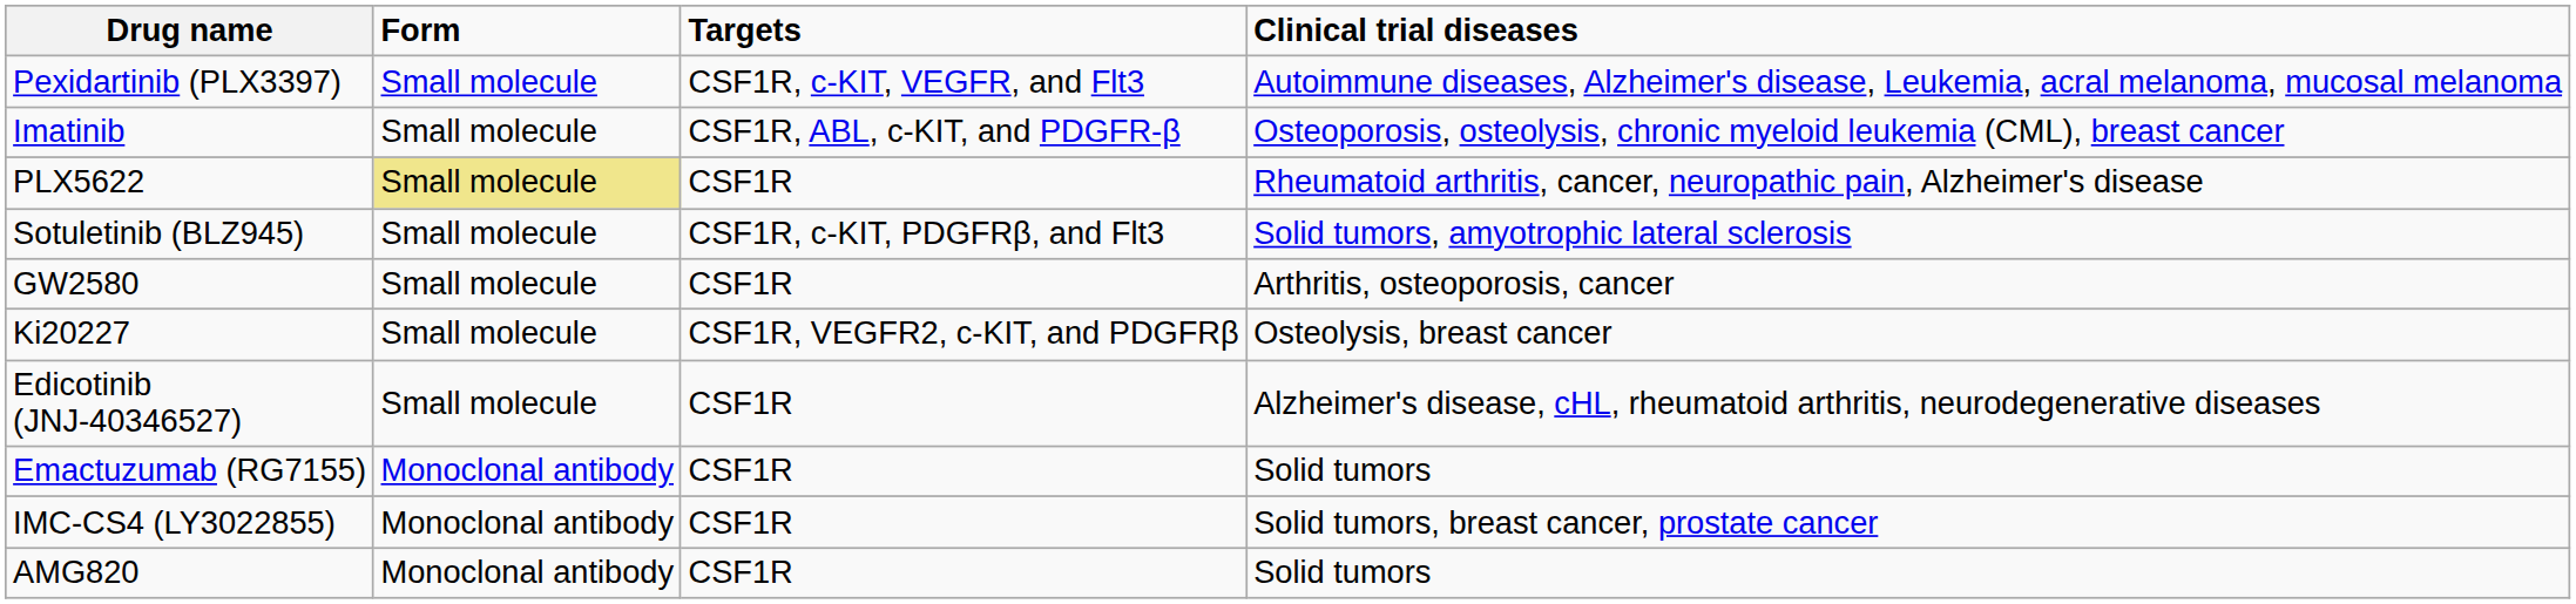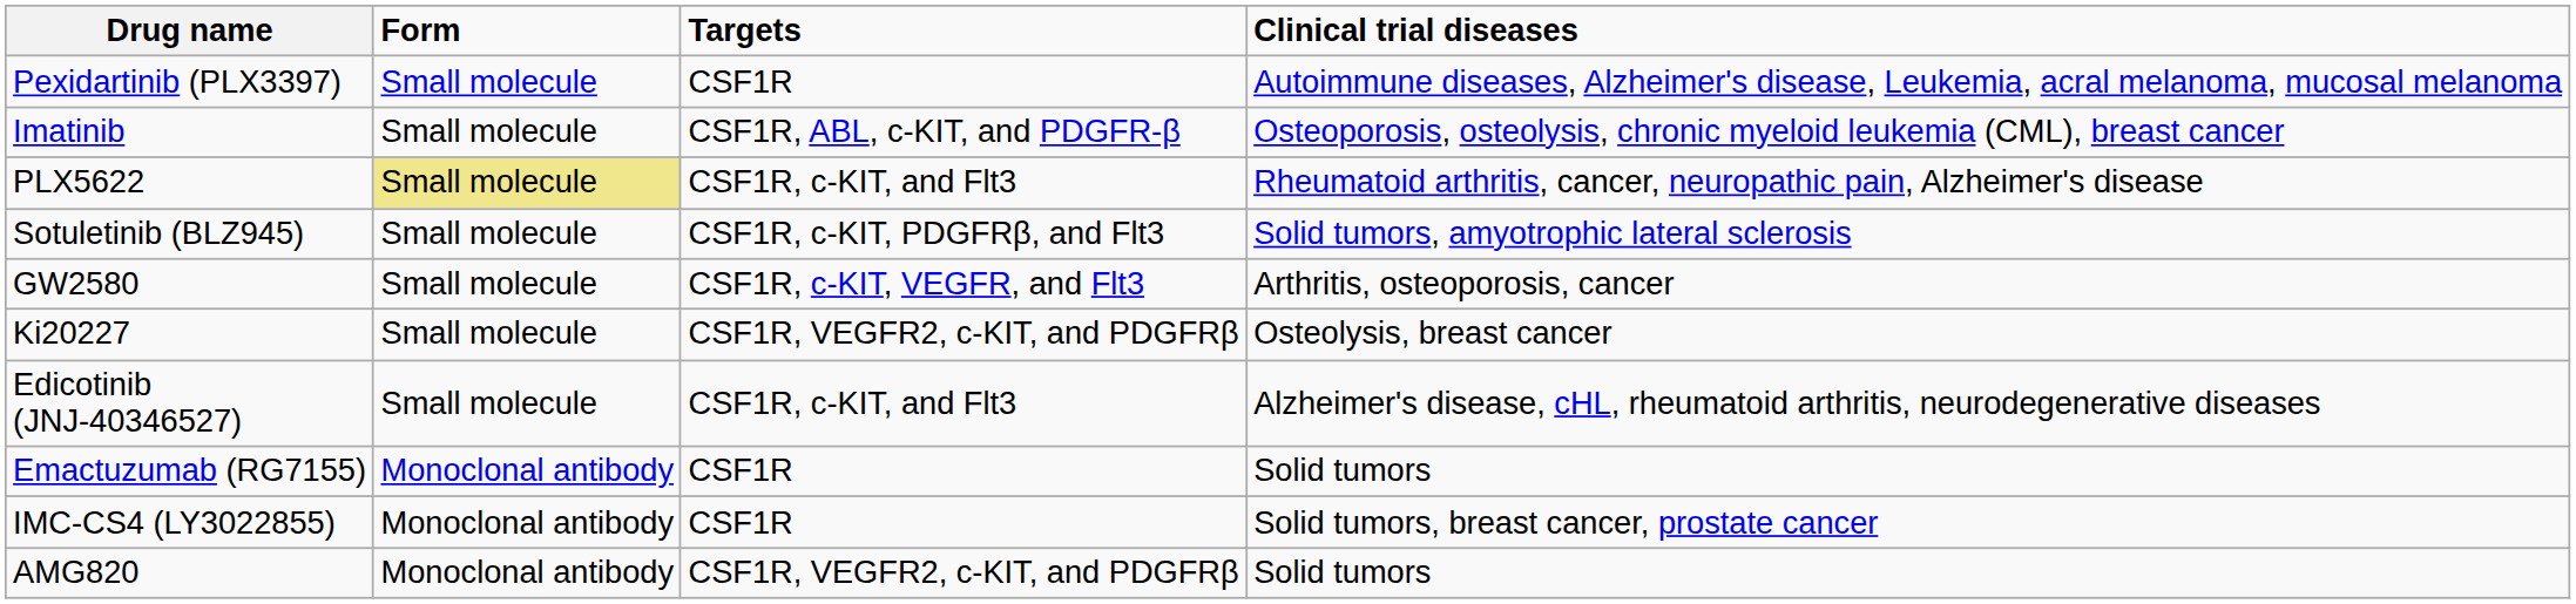Pexidartinib (PLX3397) | Targets: CSF1R, c-KIT, VEGFR, and Flt3 -> CSF1R
PLX5622 | Targets: CSF1R -> CSF1R, c-KIT, and Flt3
GW2580 | Targets: CSF1R -> CSF1R, c-KIT, VEGFR, and Flt3
Edicotinib (JNJ-40346527) | Targets: CSF1R -> CSF1R, c-KIT, and Flt3
AMG820 | Targets: CSF1R -> CSF1R, VEGFR2, c-KIT, and PDGFRβ
